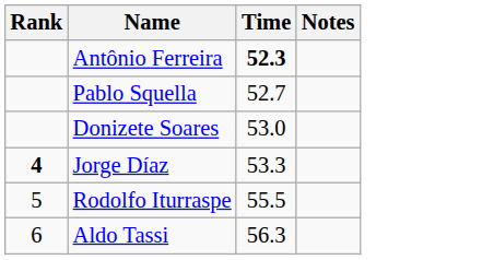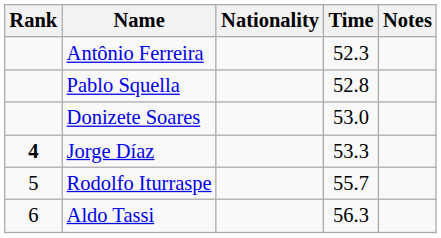+ column: Nationality
Antônio Ferreira | Time: bold -> normal
Pablo Squella | Time: 52.7 -> 52.8
Rodolfo Iturraspe | Time: 55.5 -> 55.7
